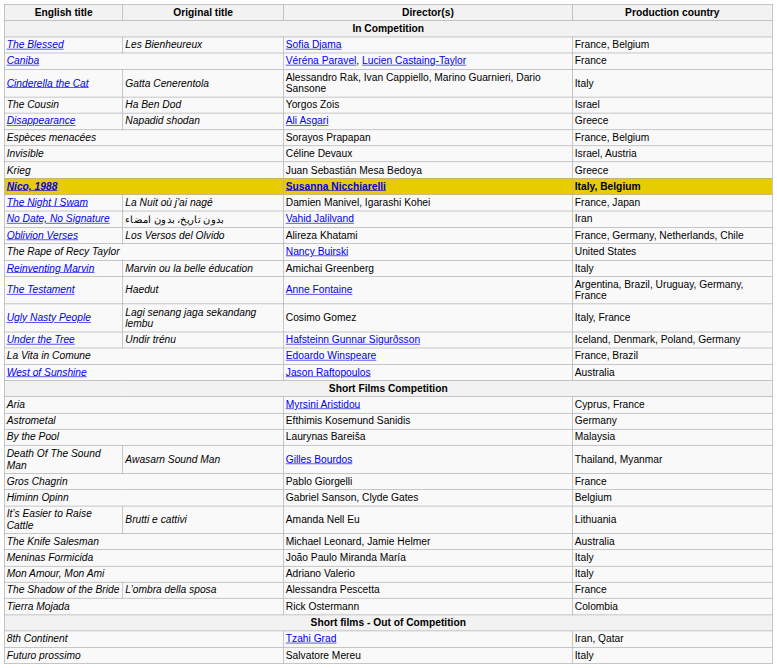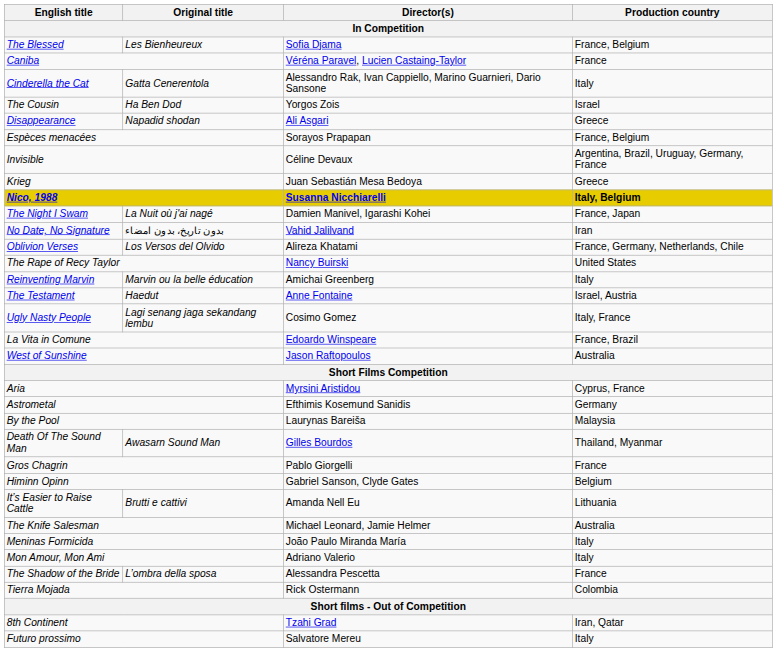Invisible | Production country: Israel, Austria -> Argentina, Brazil, Uruguay, Germany, France
The Testament | Production country: Argentina, Brazil, Uruguay, Germany, France -> Israel, Austria
- row: Under the Tree | Undir trénu | Hafsteinn Gunnar Sigurðsson | Iceland, Denmark, Poland, Germany
